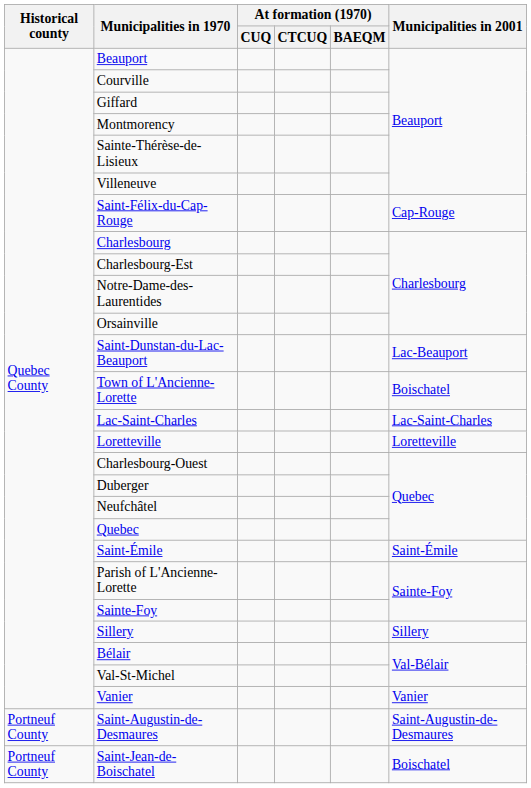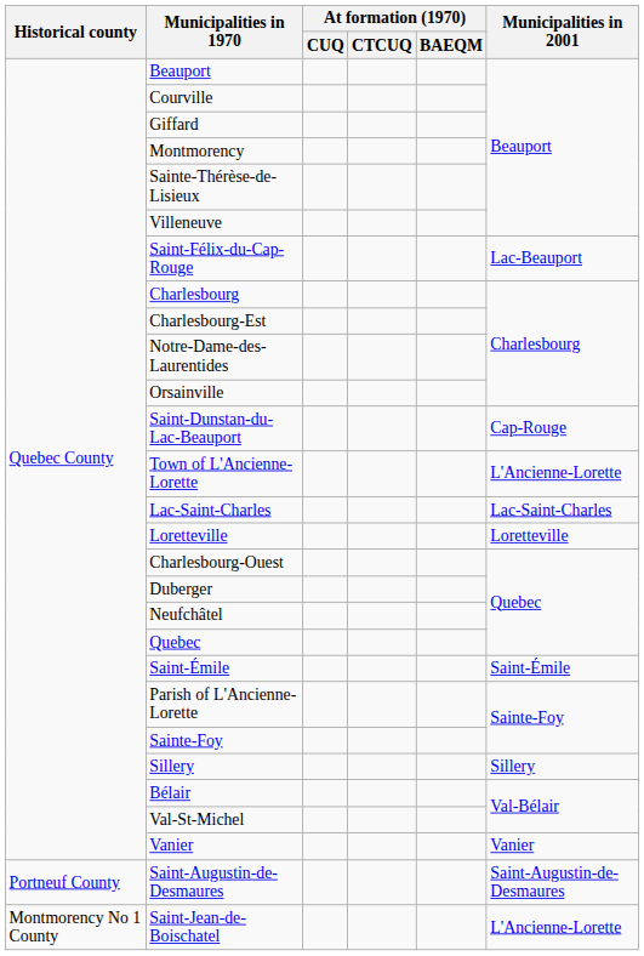Saint-Félix-du-Cap-Rouge | Municipalities in 2001: Cap-Rouge -> Lac-Beauport
Saint-Dunstan-du-Lac-Beauport | Municipalities in 2001: Lac-Beauport -> Cap-Rouge
Town of L'Ancienne-Lorette | Municipalities in 2001: Boischatel -> L'Ancienne-Lorette
Saint-Jean-de-Boischatel | Historical county: Portneuf County -> Montmorency No 1 County
Saint-Jean-de-Boischatel | Municipalities in 2001: Boischatel -> L'Ancienne-Lorette
